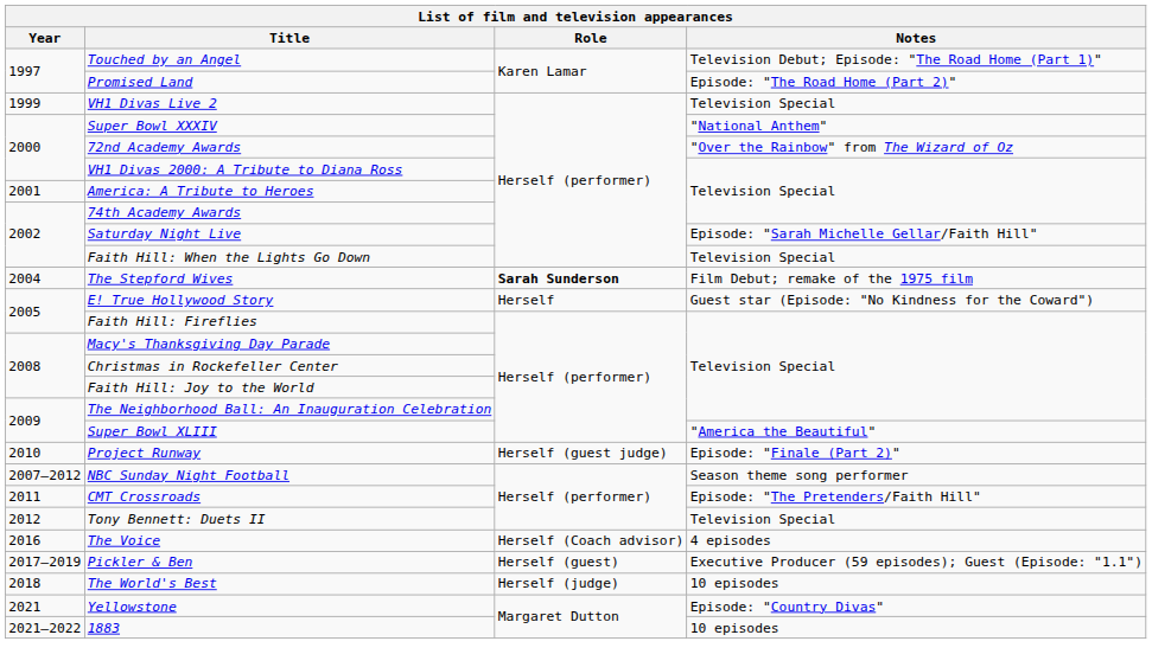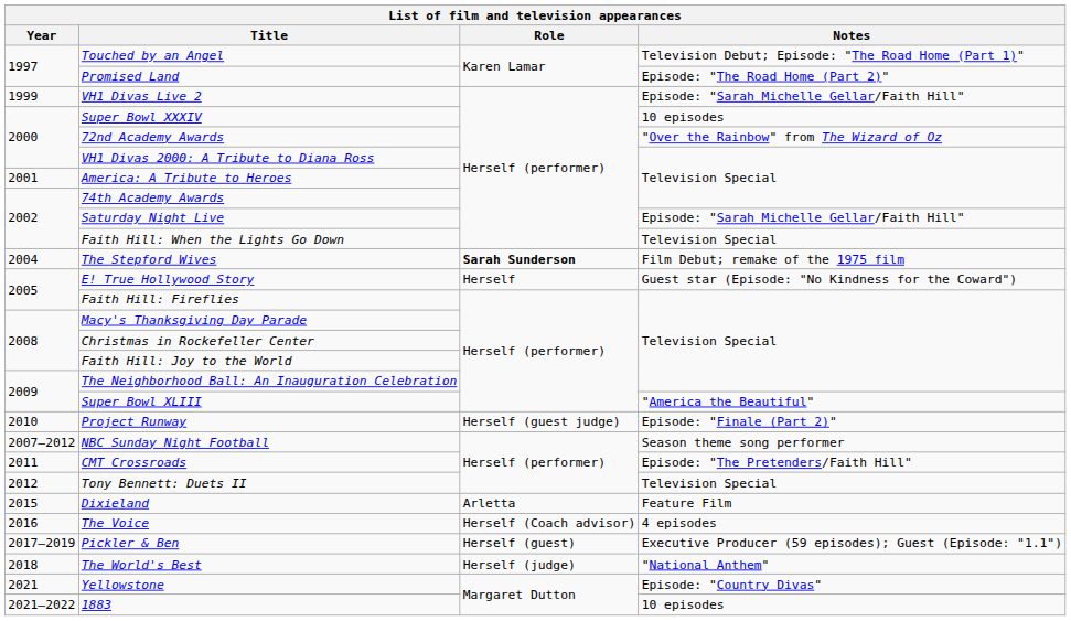VH1 Divas Live 2 | Notes: Television Special -> Episode: "Sarah Michelle Gellar/Faith Hill"
Super Bowl XXXIV | Notes: "National Anthem" -> 10 episodes
+ row: 2015 | Dixieland | Arletta | Feature Film
The World's Best | Notes: 10 episodes -> "National Anthem"
